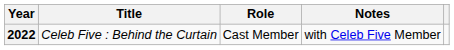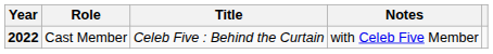columns swapped: Title <-> Role
